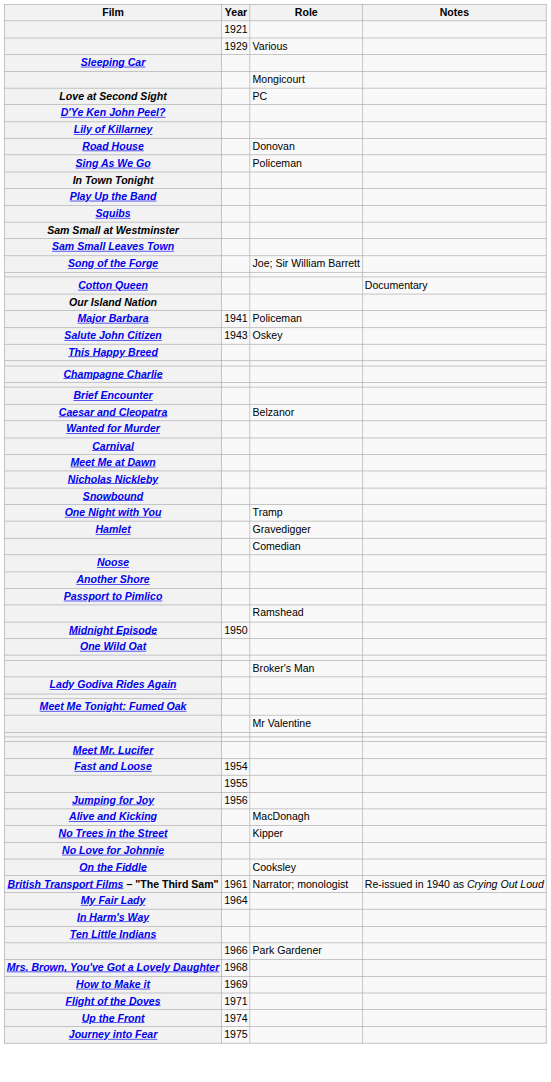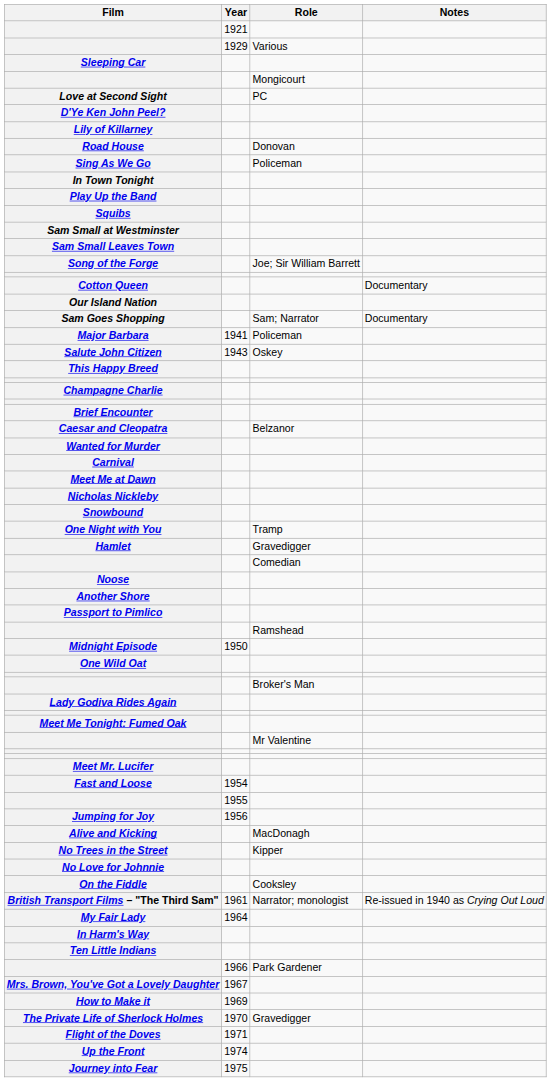+ row: Sam Goes Shopping | Sam; Narrator | Documentary
Mrs. Brown, You've Got a Lovely Daughter | Year: 1968 -> 1967
+ row: The Private Life of Sherlock Holmes | 1970 | Gravedigger
